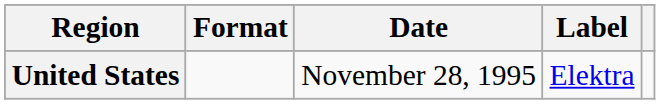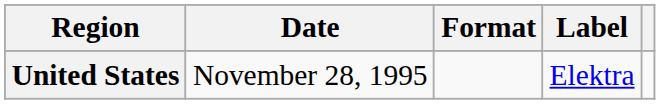columns swapped: Date <-> Format
